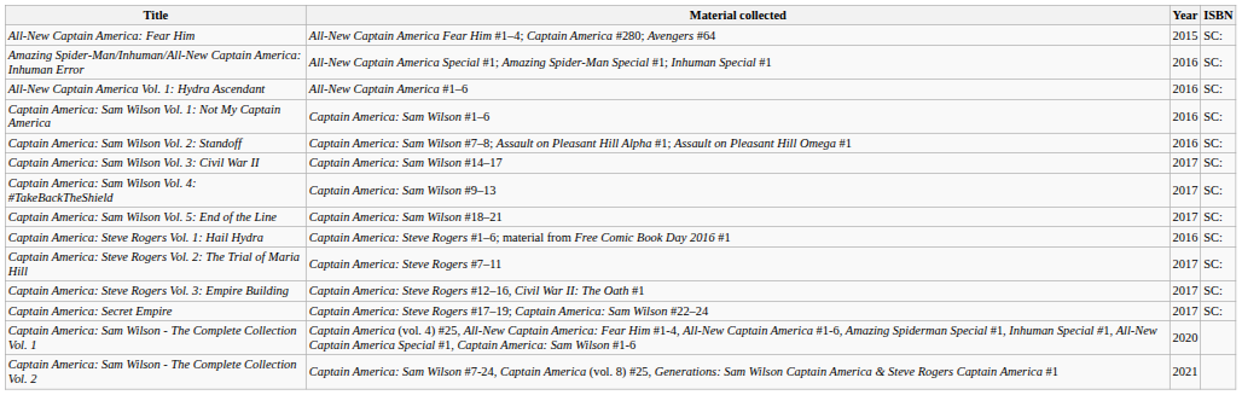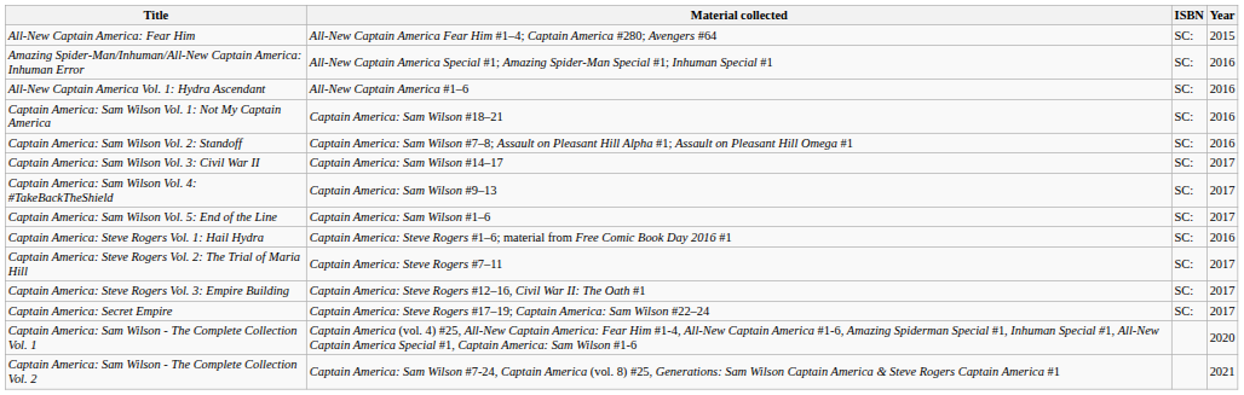columns swapped: Year <-> ISBN
Captain America: Sam Wilson Vol. 1: Not My Captain America | Material collected: Captain America: Sam Wilson #1–6 -> Captain America: Sam Wilson #18–21
Captain America: Sam Wilson Vol. 5: End of the Line | Material collected: Captain America: Sam Wilson #18–21 -> Captain America: Sam Wilson #1–6
